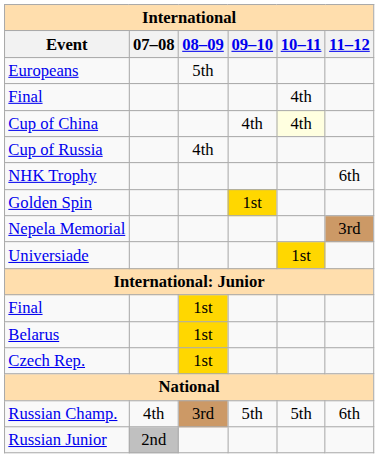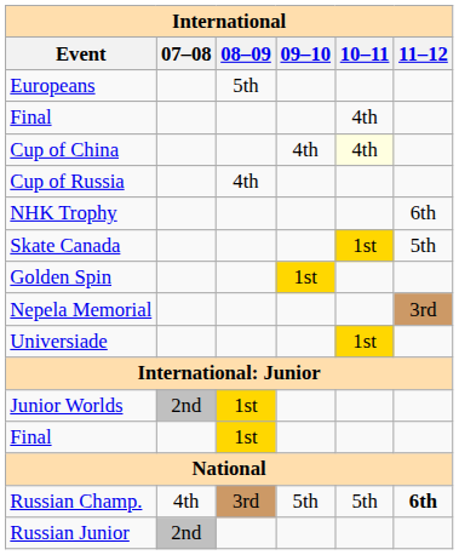+ row: Skate Canada | 1st | 5th
+ row: Junior Worlds | 2nd | 1st
- row: Belarus | 1st
- row: Czech Rep. | 1st
Russian Champ. | 11–12: normal -> bold
